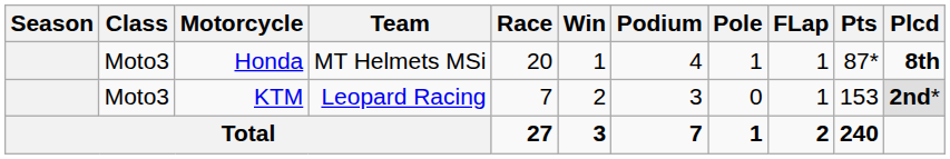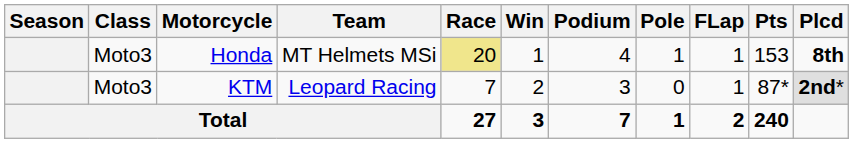Honda | Race: no background -> khaki background
Honda | Pts: 87* -> 153
KTM | Pts: 153 -> 87*
